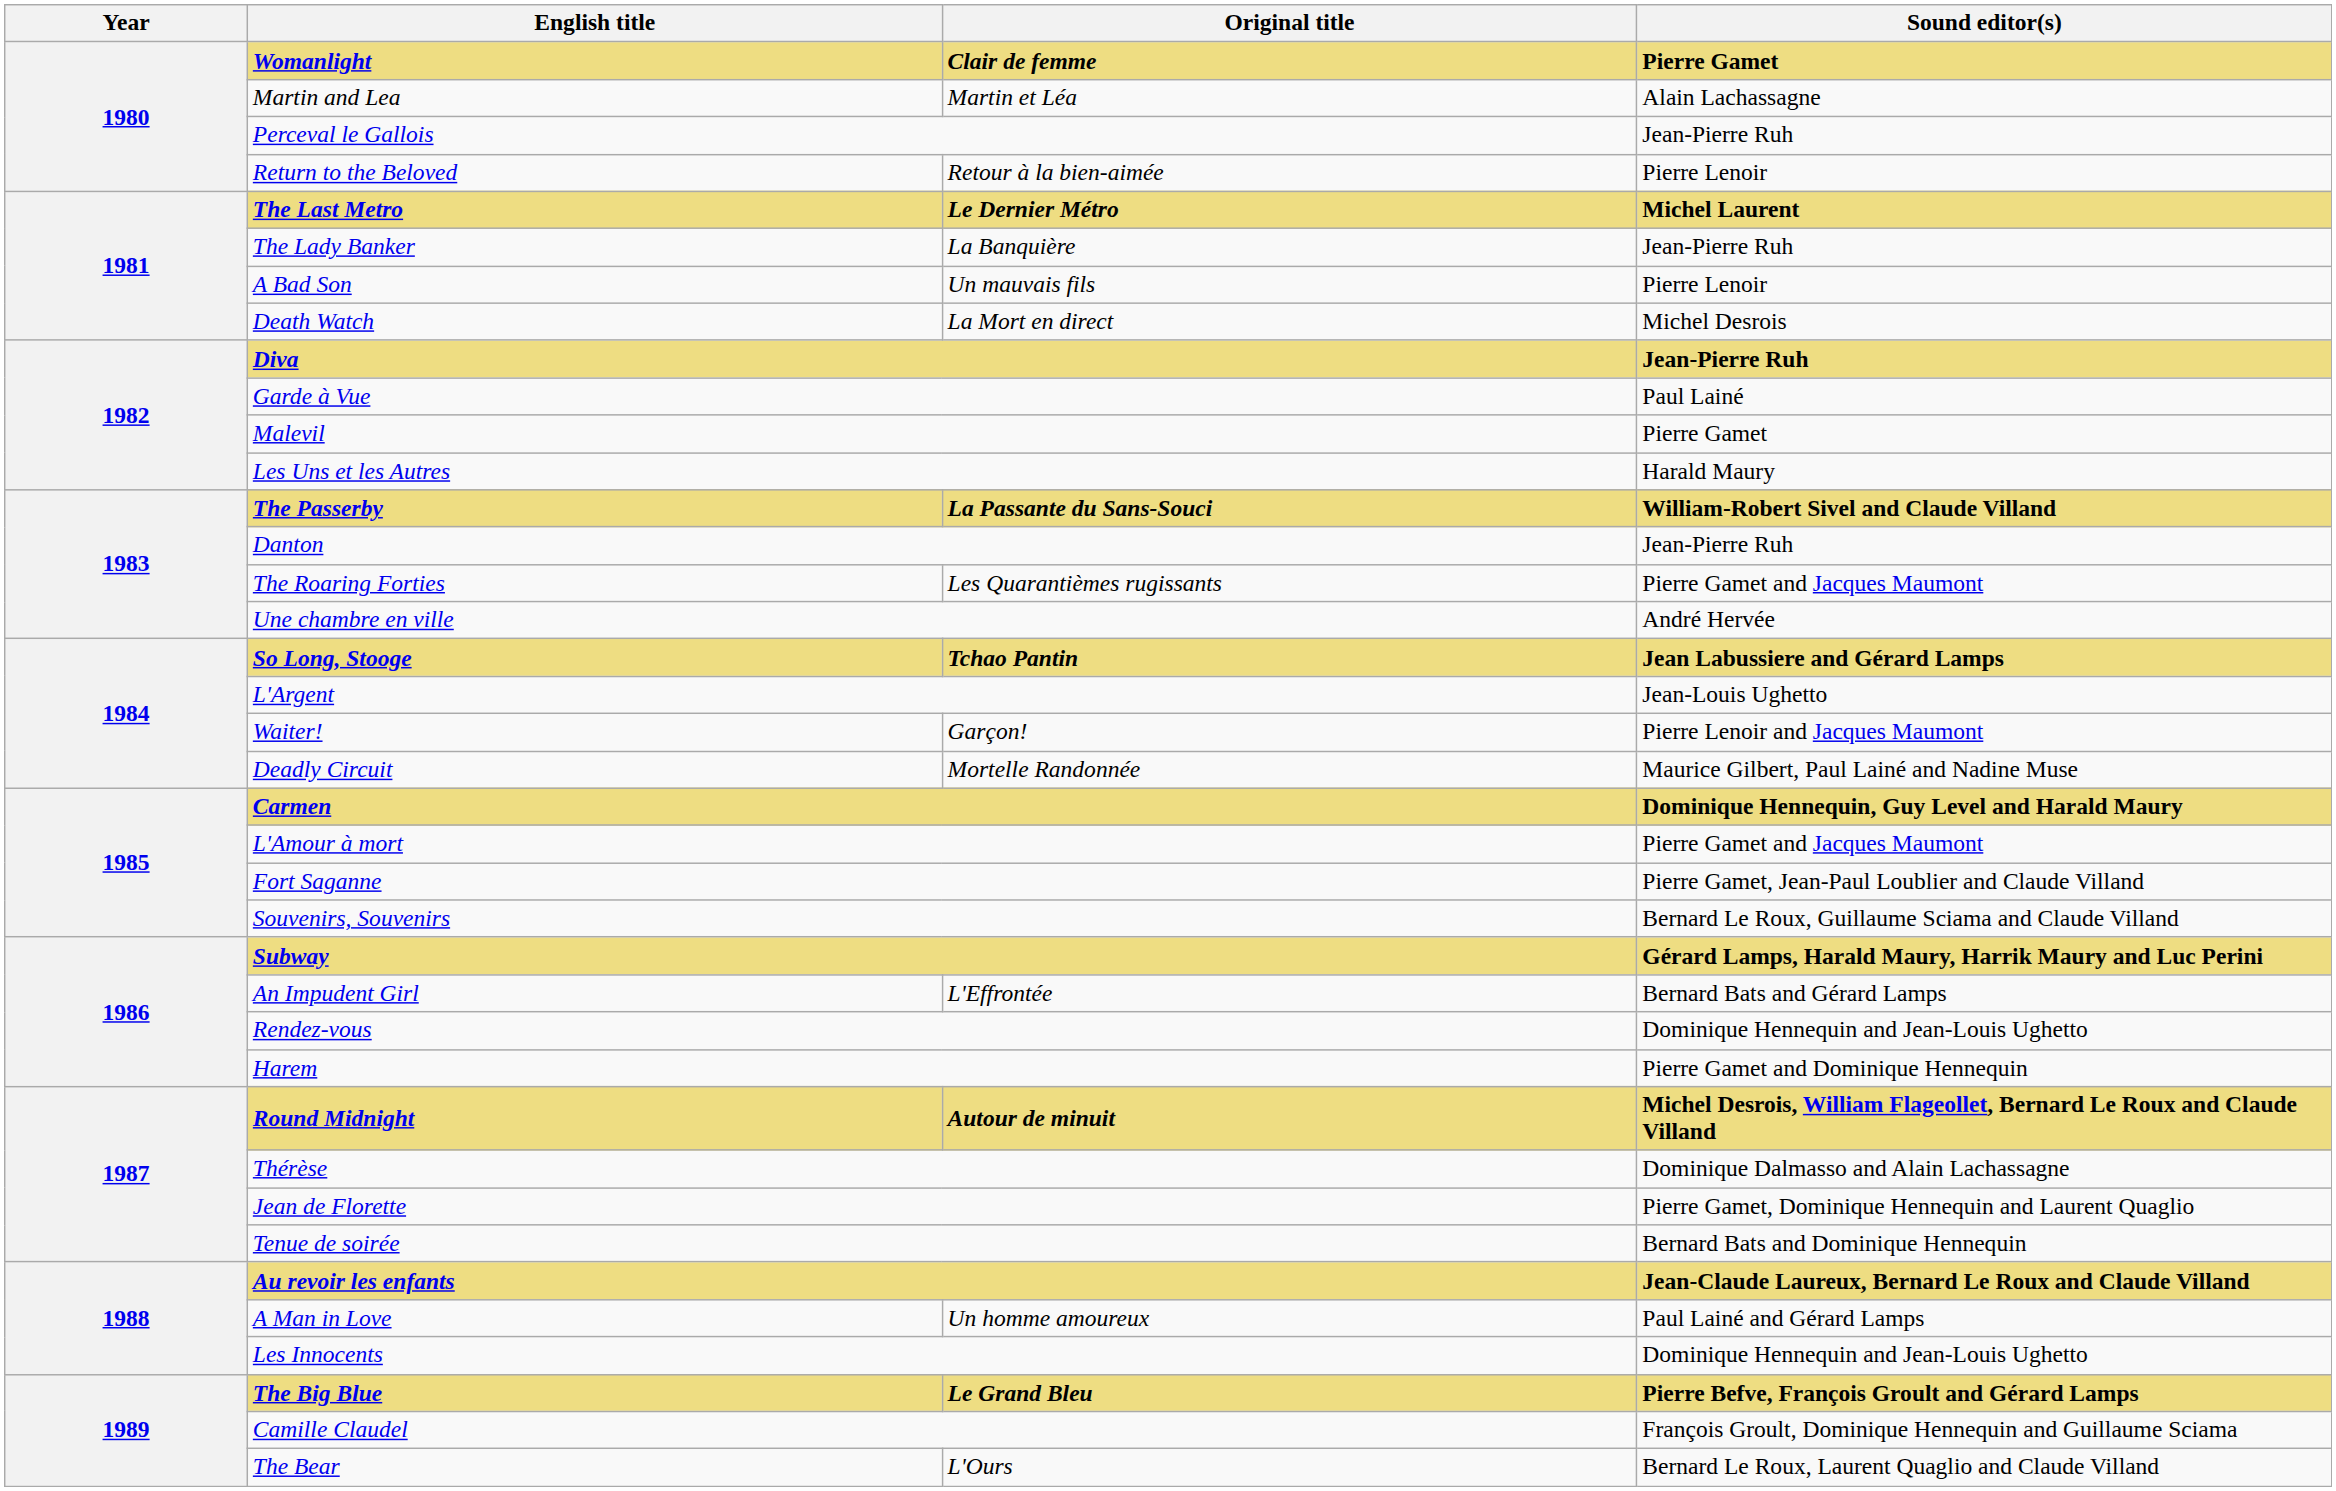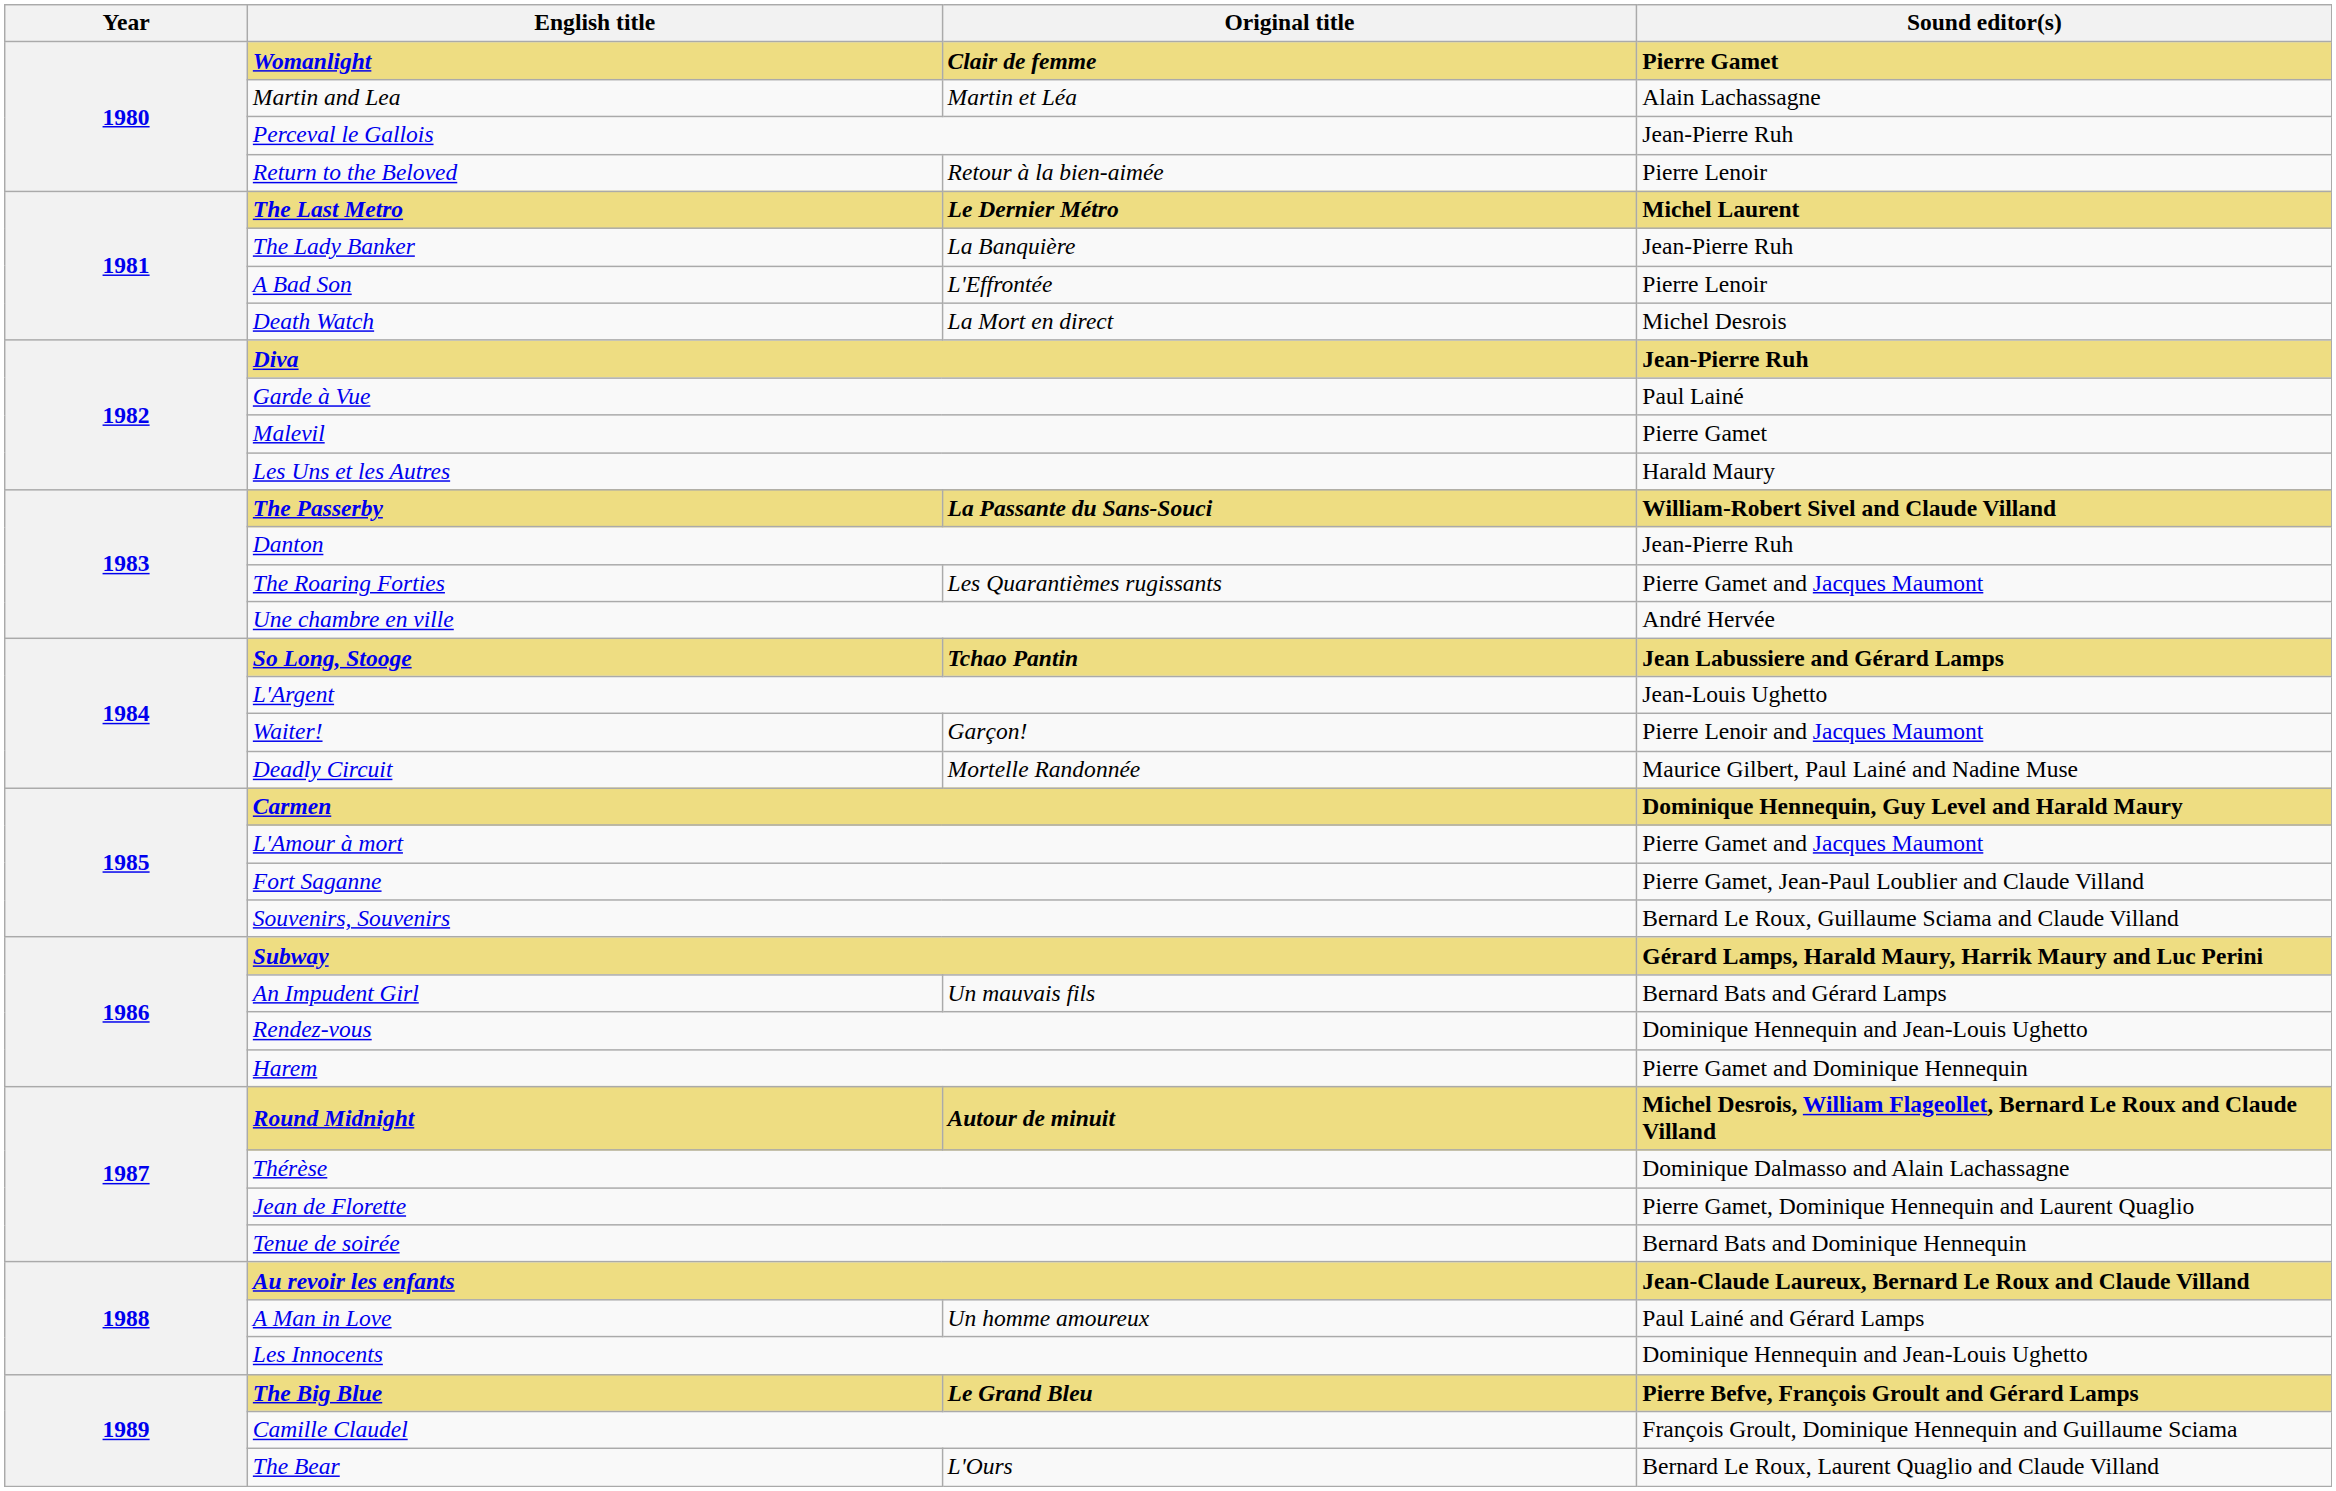A Bad Son | Original title: Un mauvais fils -> L'Effrontée
An Impudent Girl | Original title: L'Effrontée -> Un mauvais fils
